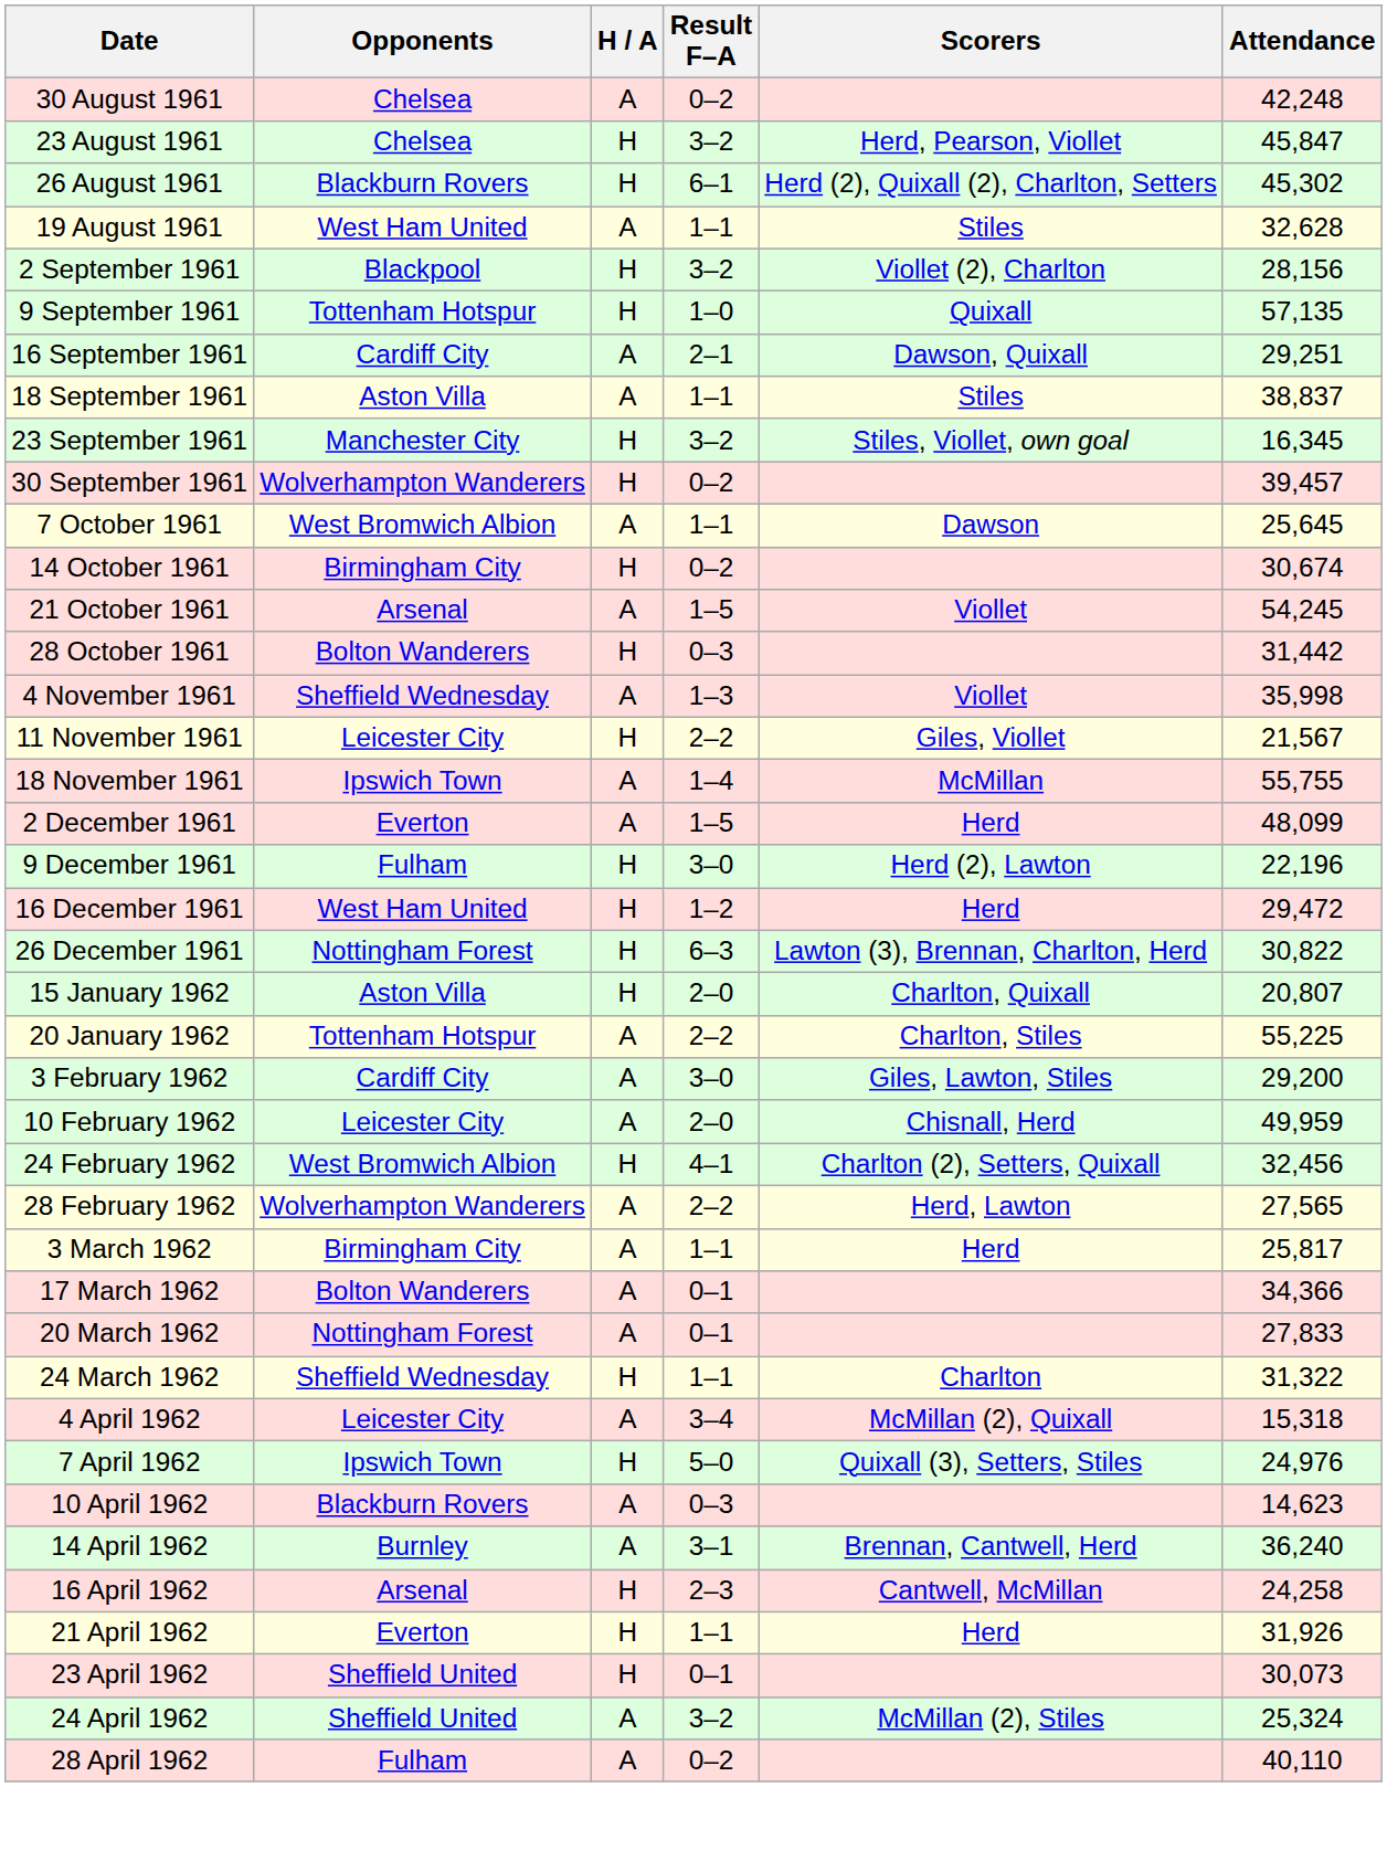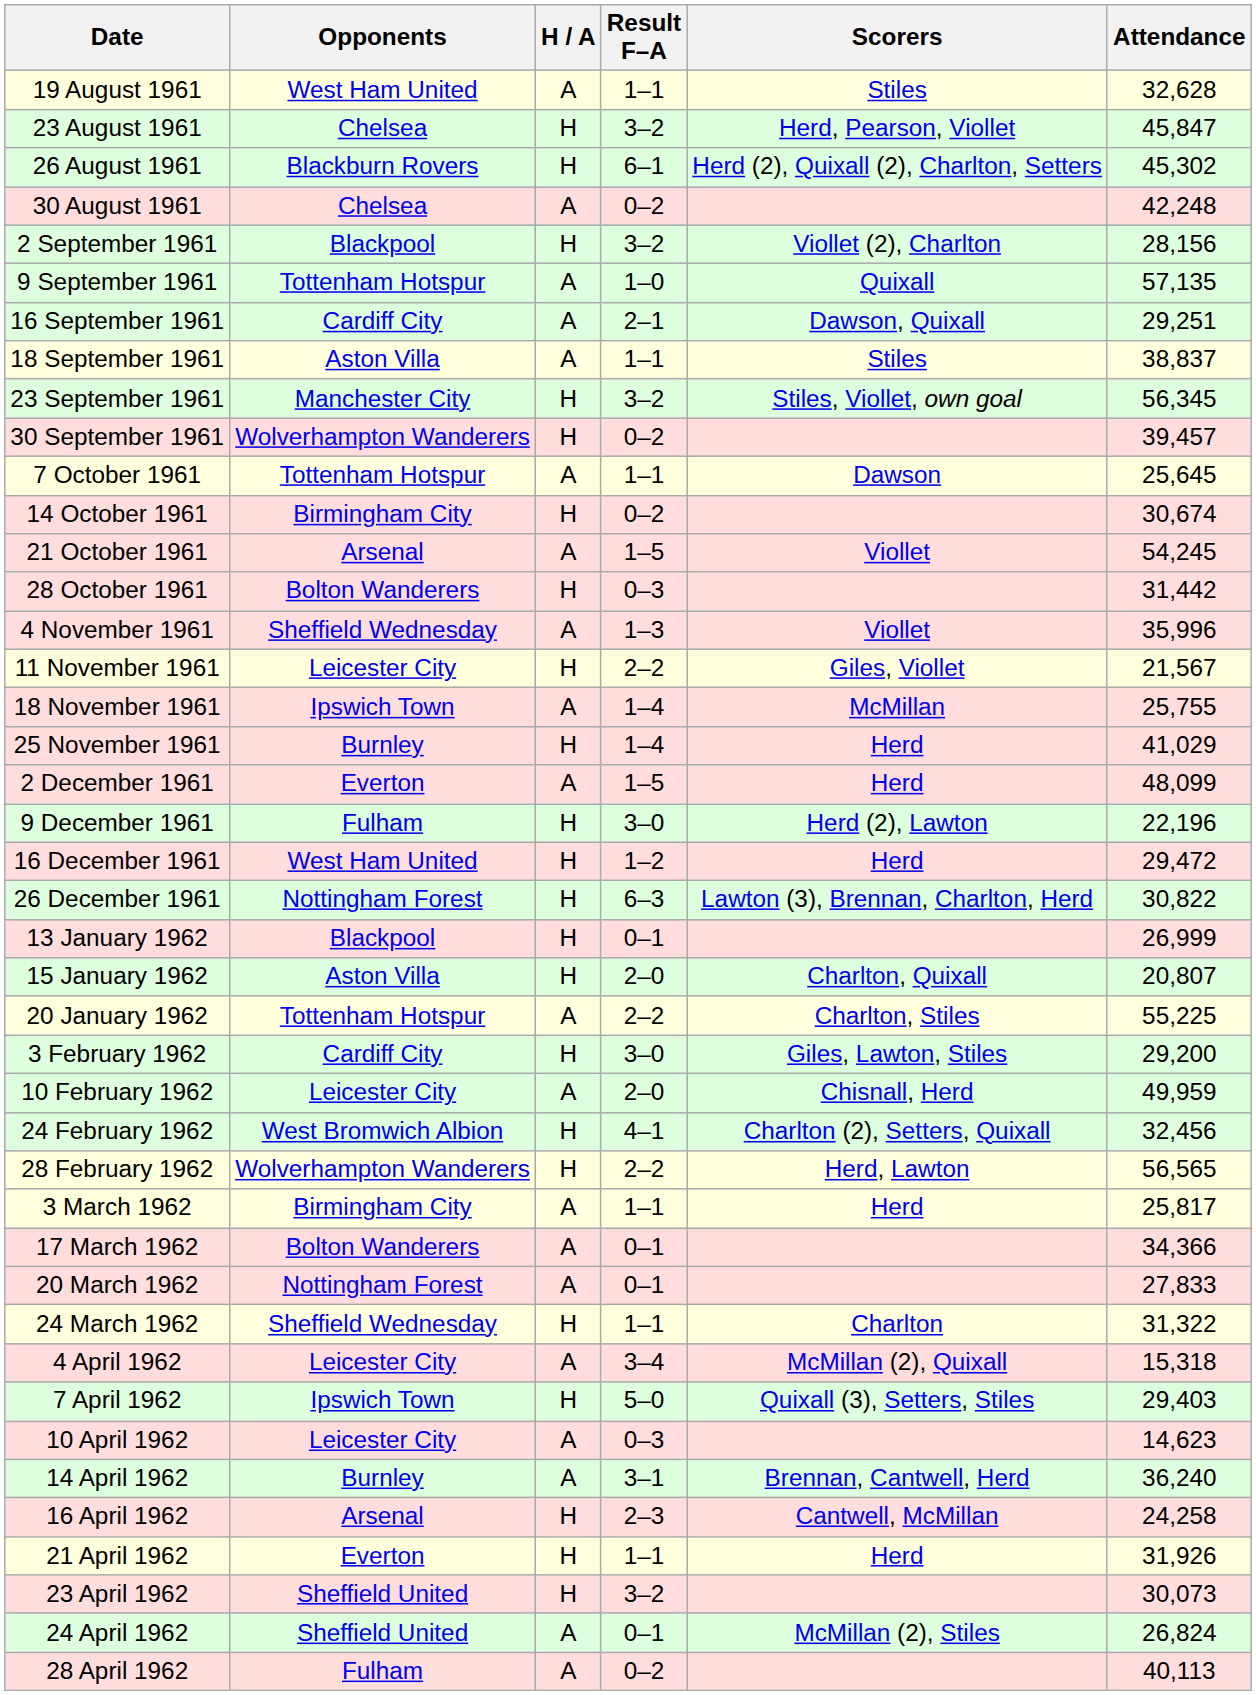rows swapped: 19 August 1961 <-> 30 August 1961
9 September 1961 | H / A: H -> A
23 September 1961 | Attendance: 16,345 -> 56,345
7 October 1961 | Opponents: West Bromwich Albion -> Tottenham Hotspur
4 November 1961 | Attendance: 35,998 -> 35,996
18 November 1961 | Attendance: 55,755 -> 25,755
+ row: 25 November 1961 | Burnley | H | 1–4 | Herd | 41,029
+ row: 13 January 1962 | Blackpool | H | 0–1 | 26,999
3 February 1962 | H / A: A -> H
28 February 1962 | H / A: A -> H
28 February 1962 | Attendance: 27,565 -> 56,565
7 April 1962 | Attendance: 24,976 -> 29,403
10 April 1962 | Opponents: Blackburn Rovers -> Leicester City
23 April 1962 | Result F–A: 0–1 -> 3–2
24 April 1962 | Result F–A: 3–2 -> 0–1
24 April 1962 | Attendance: 25,324 -> 26,824
28 April 1962 | Attendance: 40,110 -> 40,113
